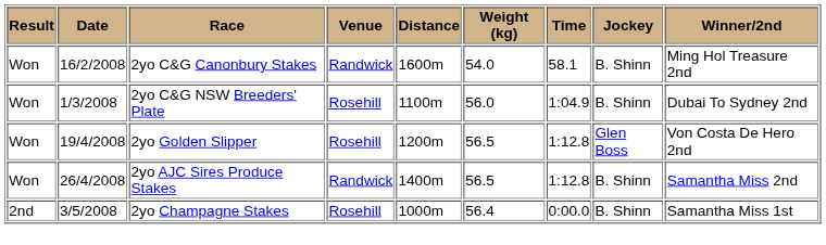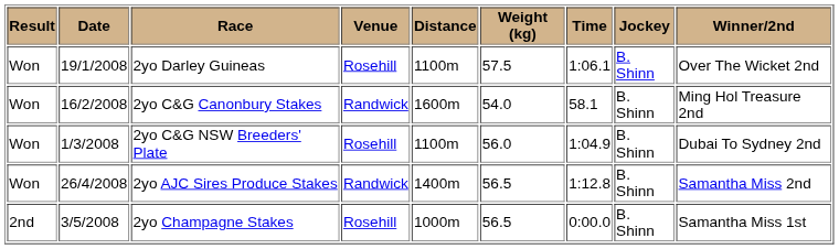+ row: Won | 19/1/2008 | 2yo Darley Guineas | Rosehill | 1100m | 57.5 | 1:06.1 | B. Shinn | Over The Wicket 2nd
- row: Won | 19/4/2008 | 2yo Golden Slipper | Rosehill | 1200m | 56.5 | 1:12.8 | Glen Boss | Von Costa De Hero 2nd
2yo Champagne Stakes | Weight (kg): 56.4 -> 56.5
